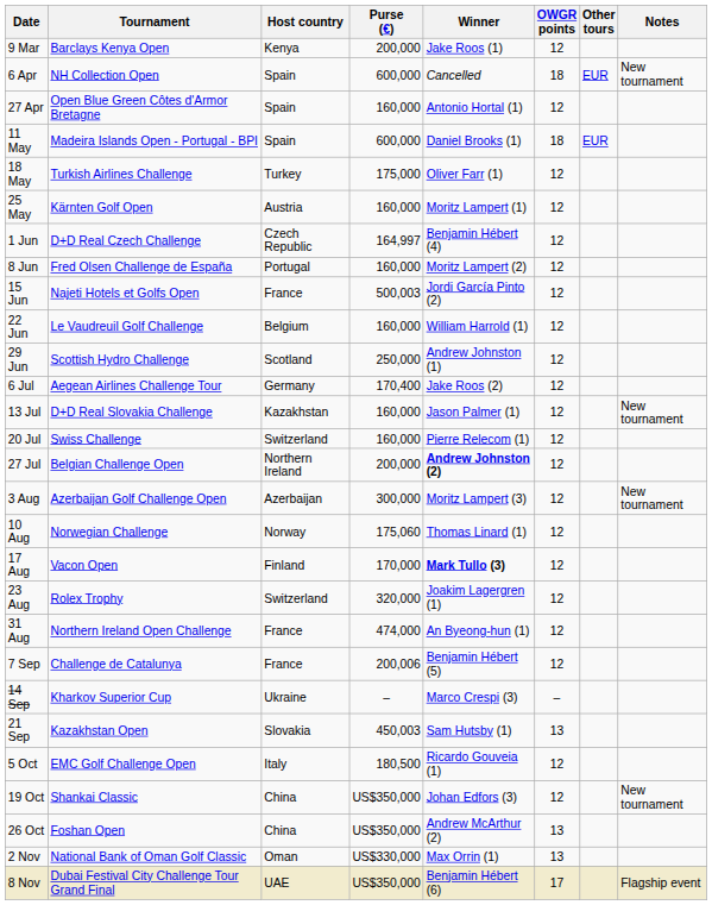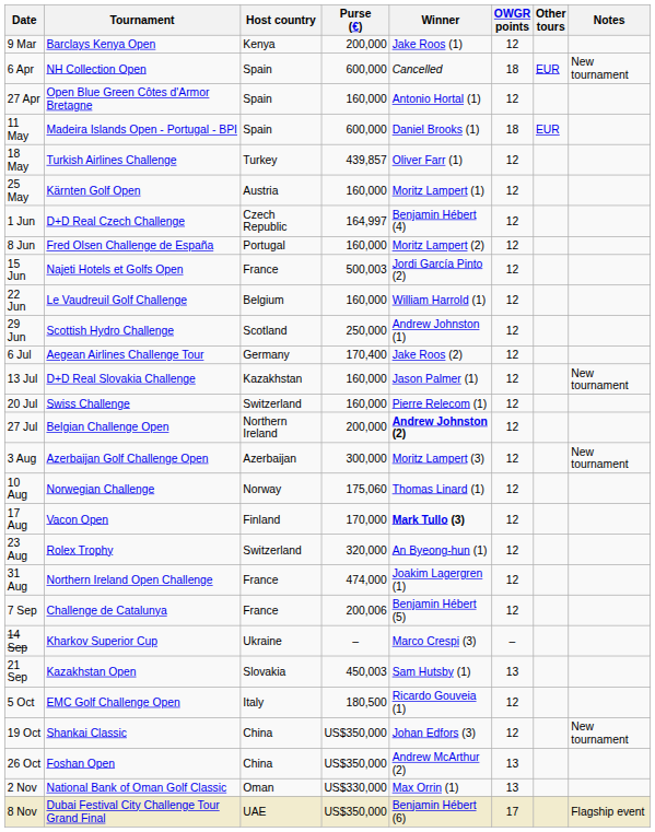18 May | Purse (€): 175,000 -> 439,857
23 Aug | Winner: Joakim Lagergren (1) -> An Byeong-hun (1)
31 Aug | Winner: An Byeong-hun (1) -> Joakim Lagergren (1)
